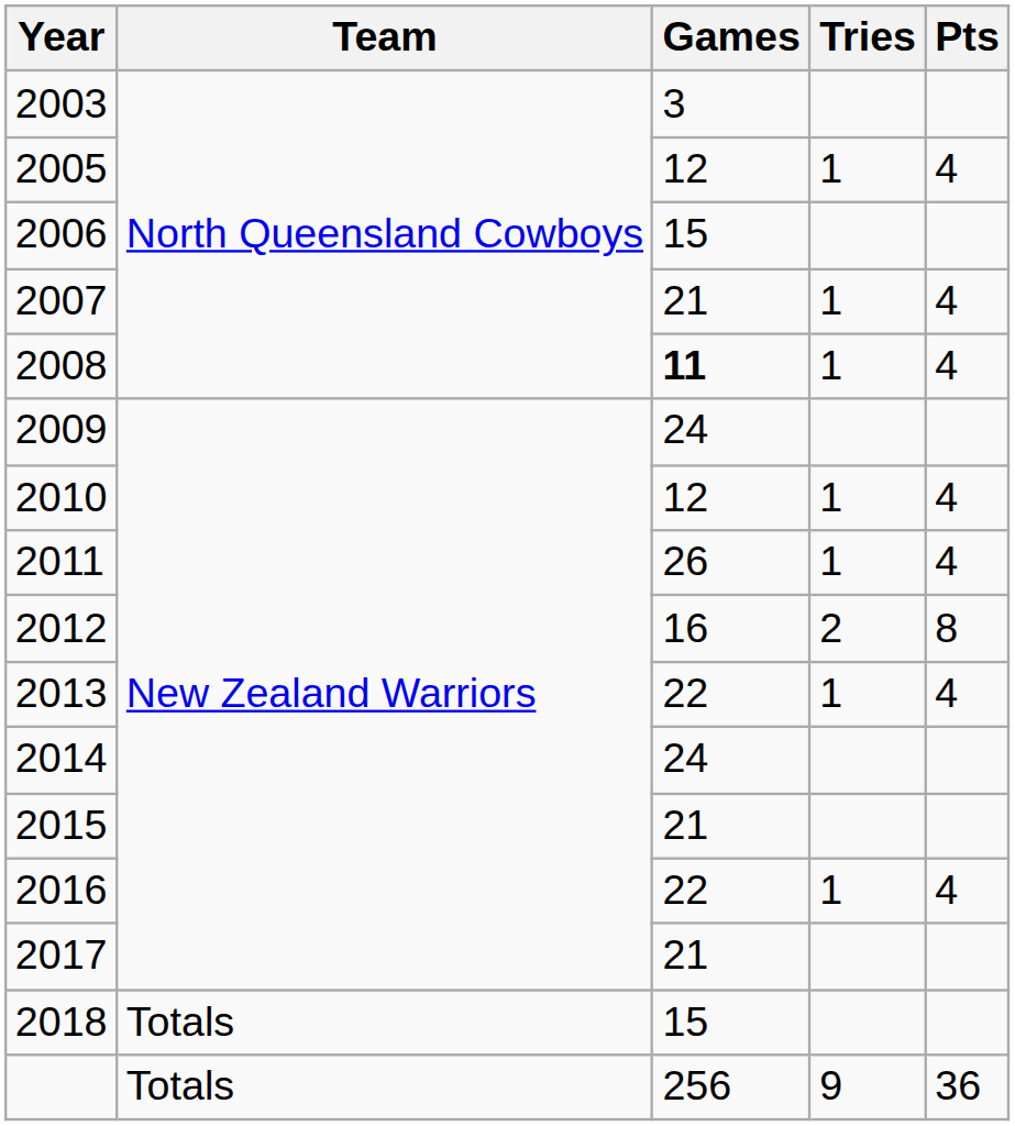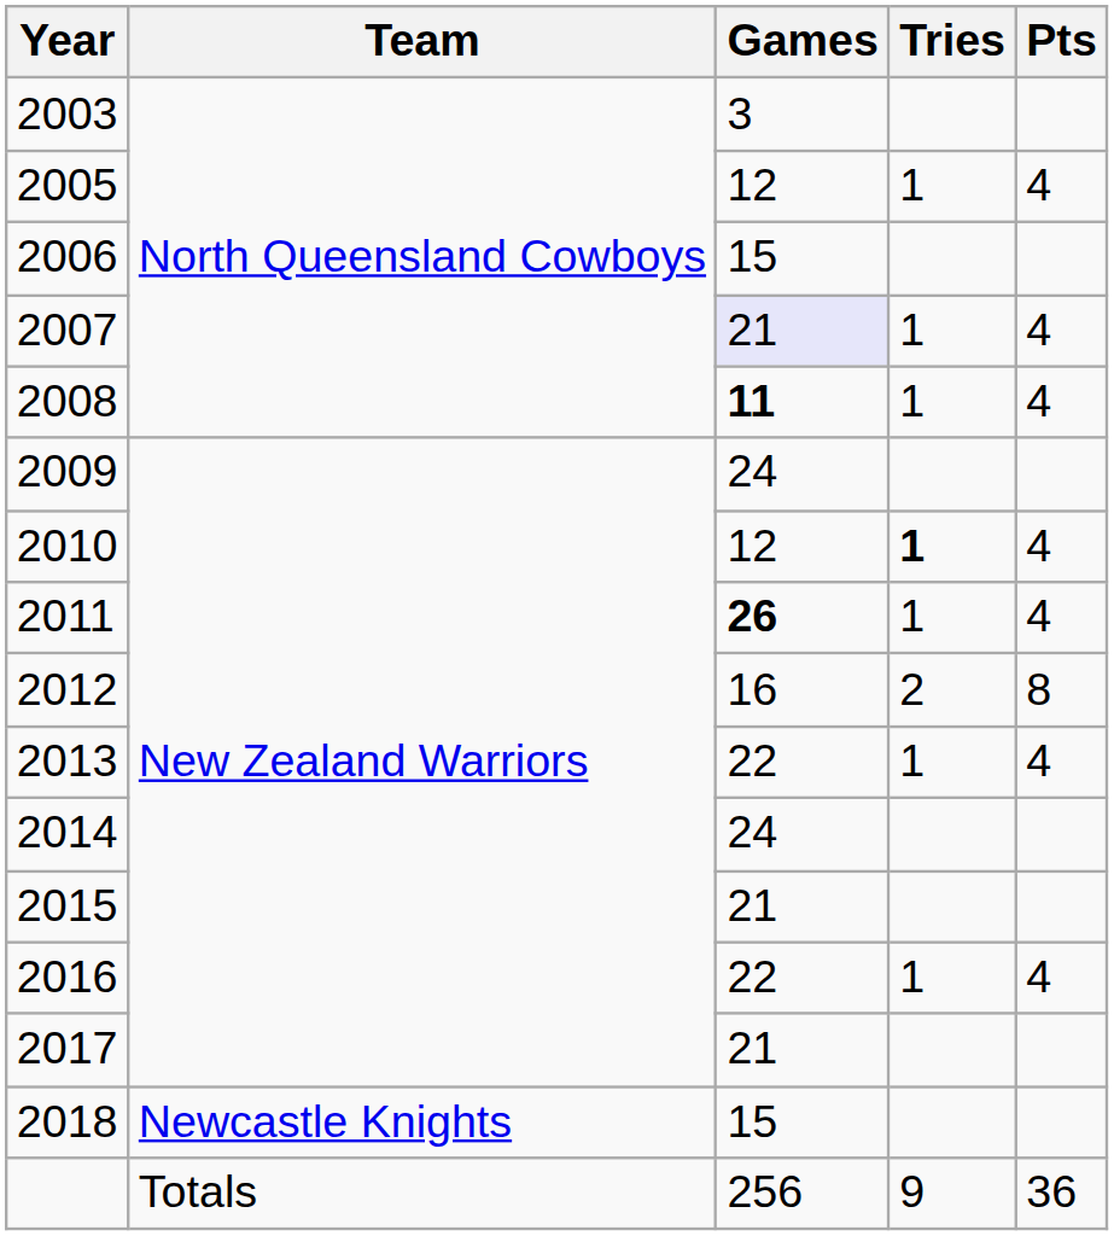2007 | Games: no background -> lavender background
2010 | Tries: normal -> bold
2011 | Games: normal -> bold
2018 | Team: Totals -> Newcastle Knights
